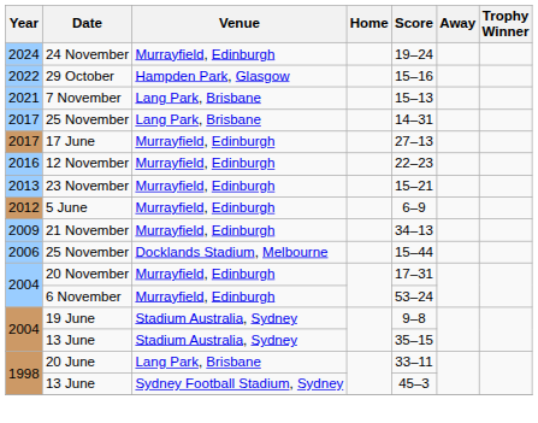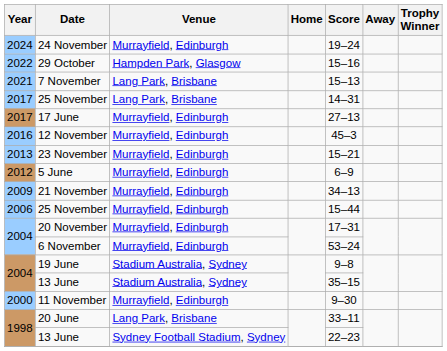12 November | Score: 22–23 -> 45–3
2006 / 25 November | Venue: Docklands Stadium, Melbourne -> Murrayfield, Edinburgh
+ row: 2000 | 11 November | Murrayfield, Edinburgh | 9–30
1998 / 13 June | Score: 45–3 -> 22–23
